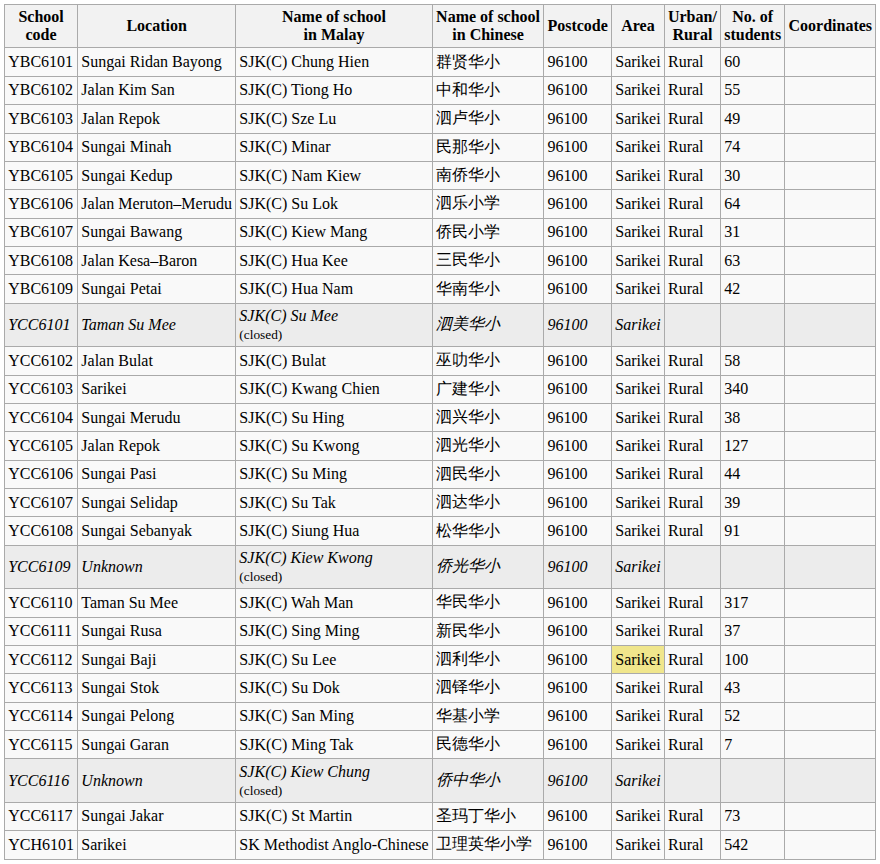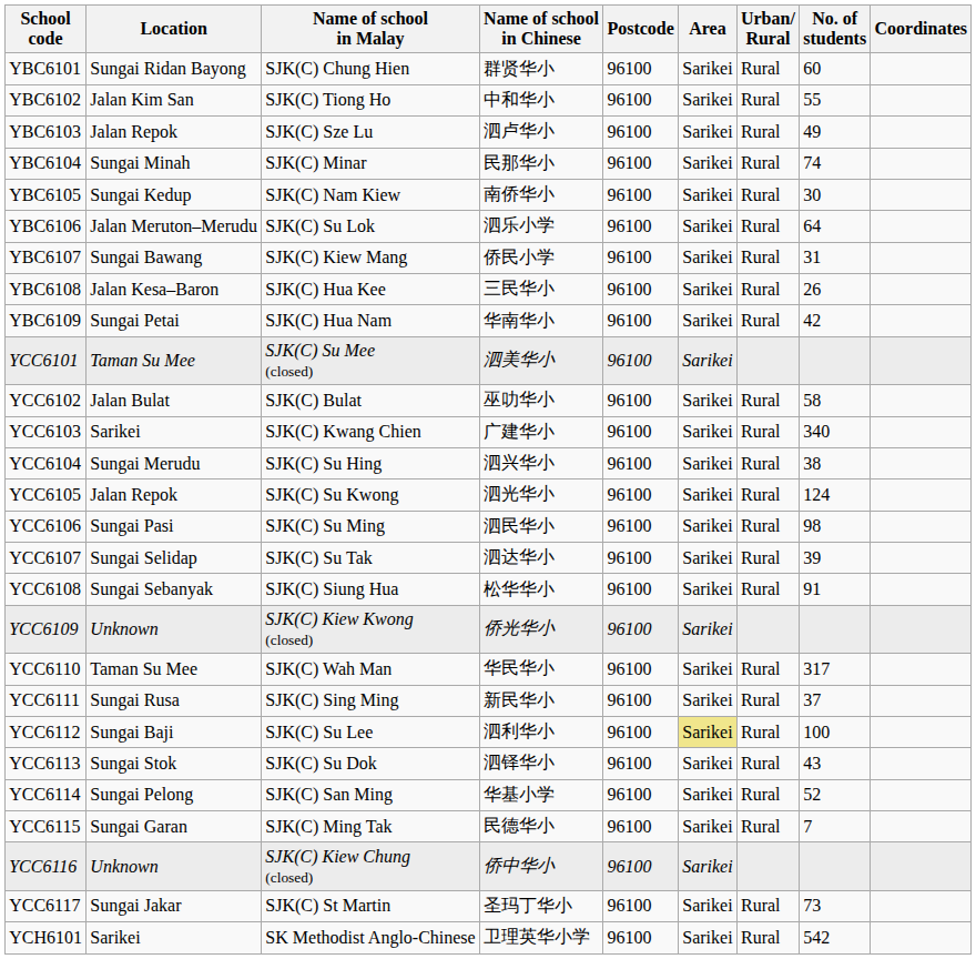YBC6108 | No. of students: 63 -> 26
YCC6105 | No. of students: 127 -> 124
YCC6106 | No. of students: 44 -> 98
